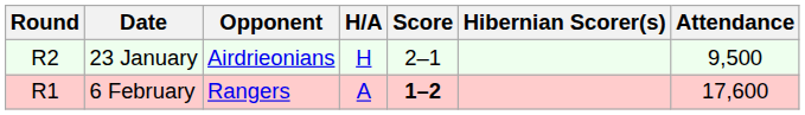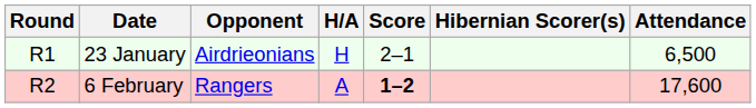23 January | Round: R2 -> R1
23 January | Attendance: 9,500 -> 6,500
6 February | Round: R1 -> R2
